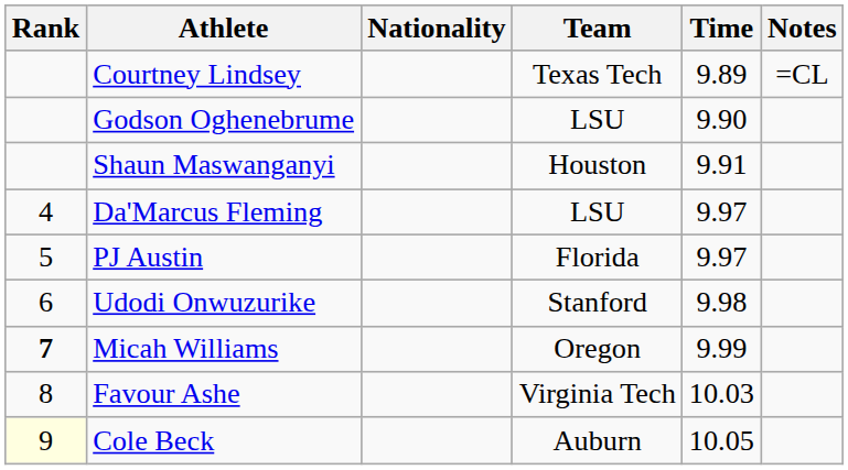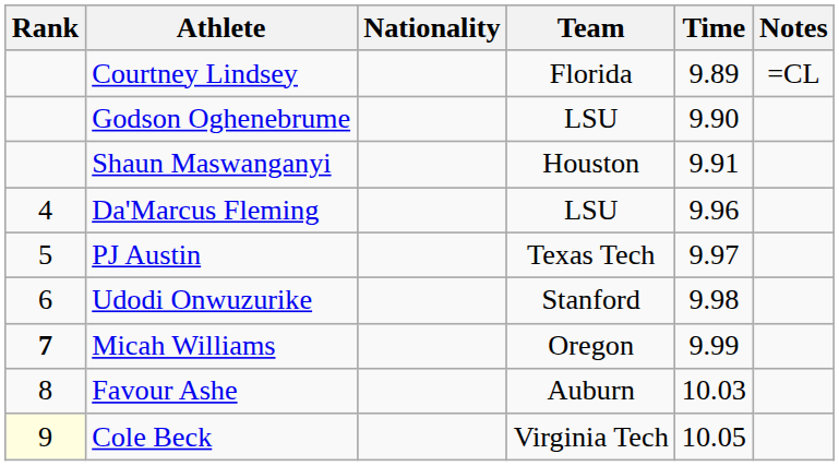Courtney Lindsey | Team: Texas Tech -> Florida
Da'Marcus Fleming | Time: 9.97 -> 9.96
PJ Austin | Team: Florida -> Texas Tech
Favour Ashe | Team: Virginia Tech -> Auburn
Cole Beck | Team: Auburn -> Virginia Tech
